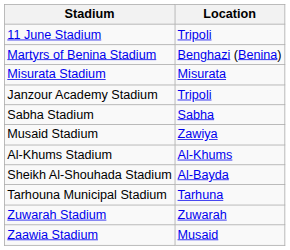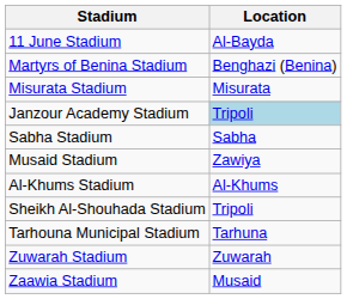11 June Stadium | Location: Tripoli -> Al-Bayda
Janzour Academy Stadium | Location: no background -> lightblue background
Sheikh Al-Shouhada Stadium | Location: Al-Bayda -> Tripoli
